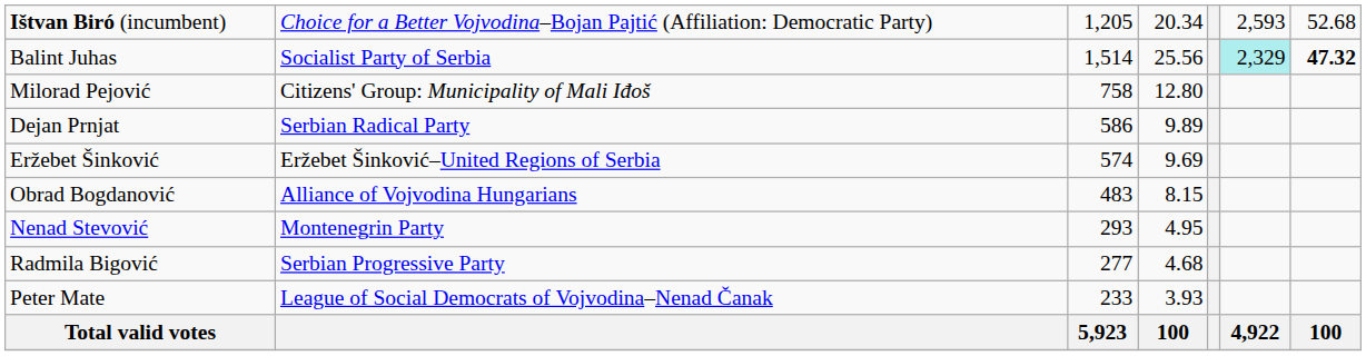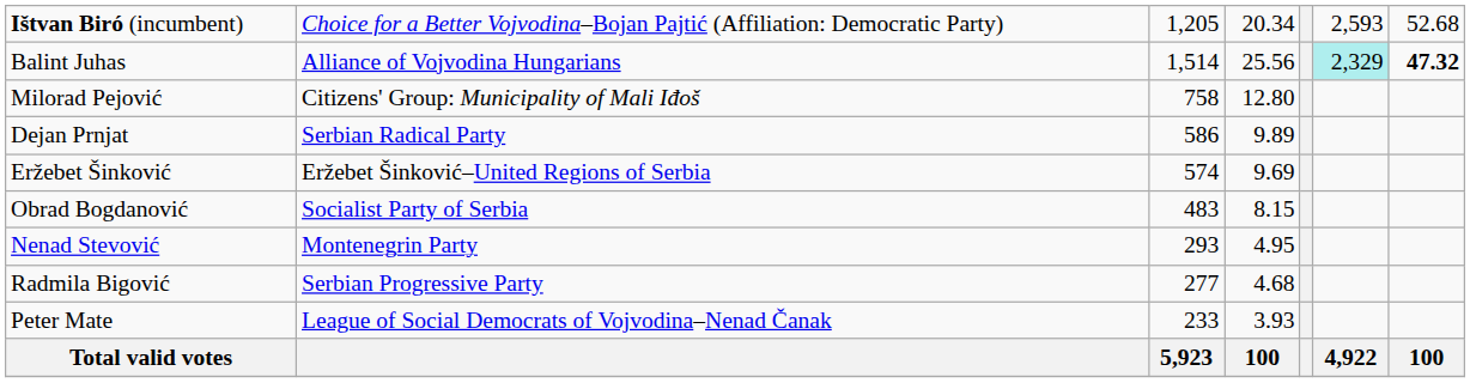Balint Juhas | column 2: Socialist Party of Serbia -> Alliance of Vojvodina Hungarians
Obrad Bogdanović | column 2: Alliance of Vojvodina Hungarians -> Socialist Party of Serbia
